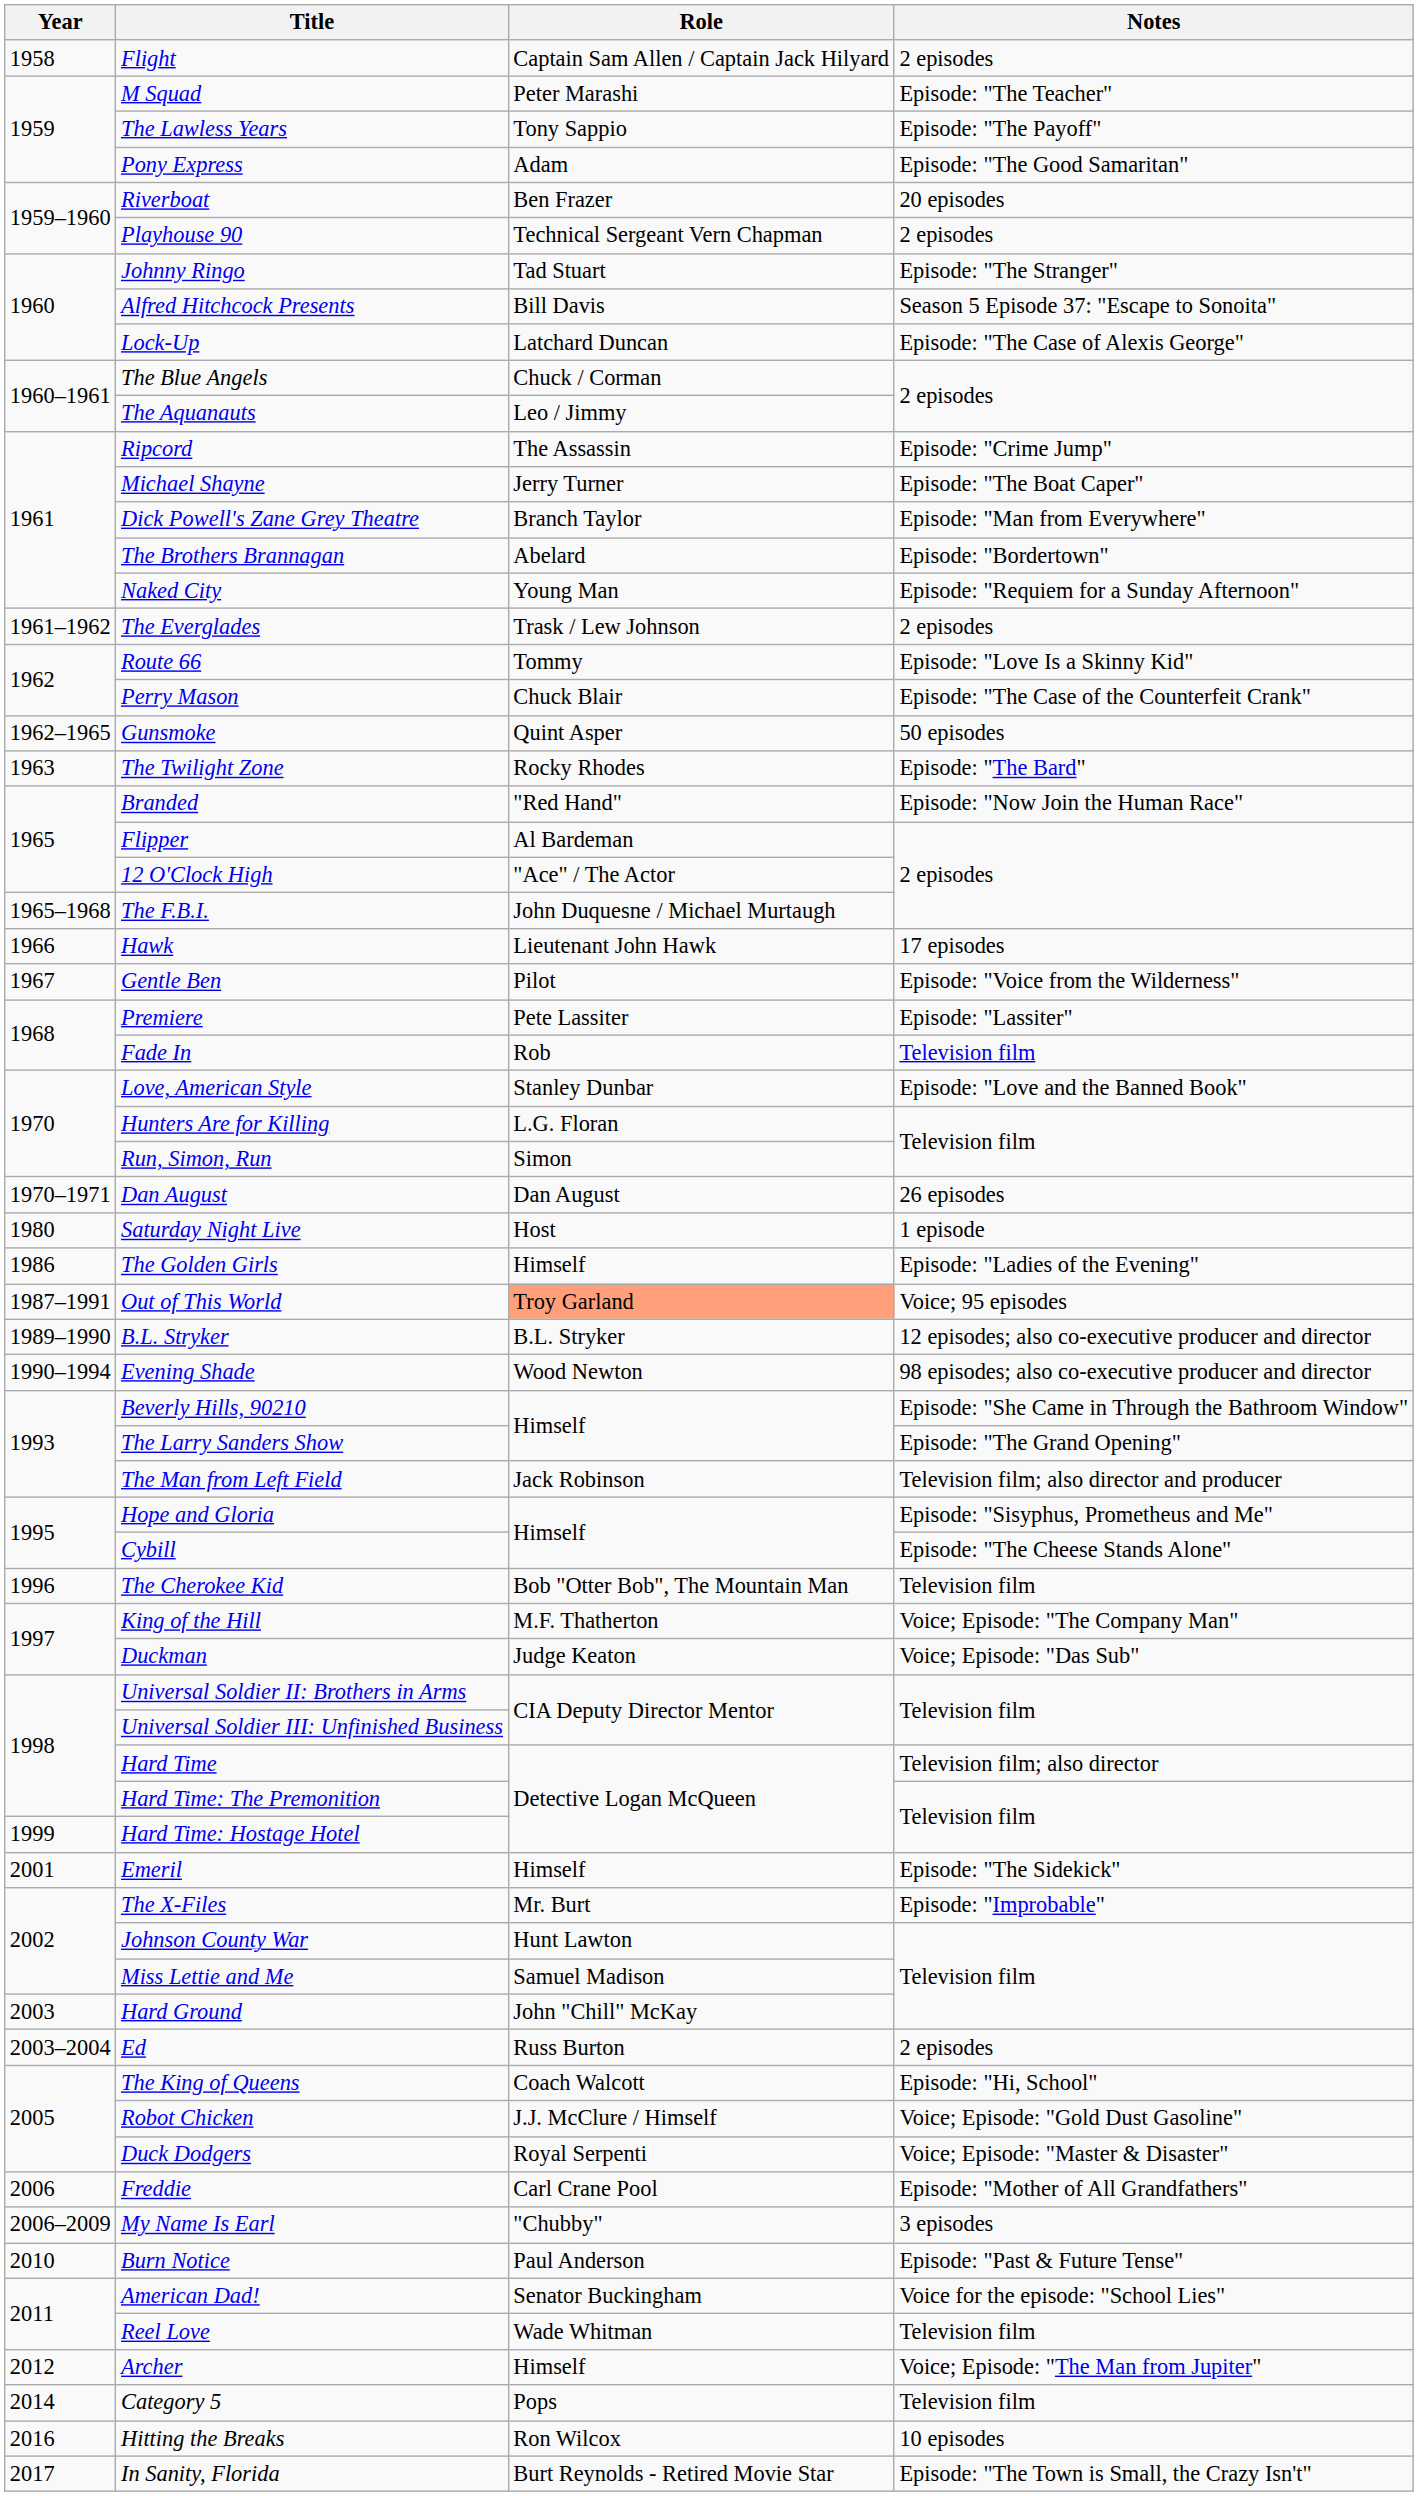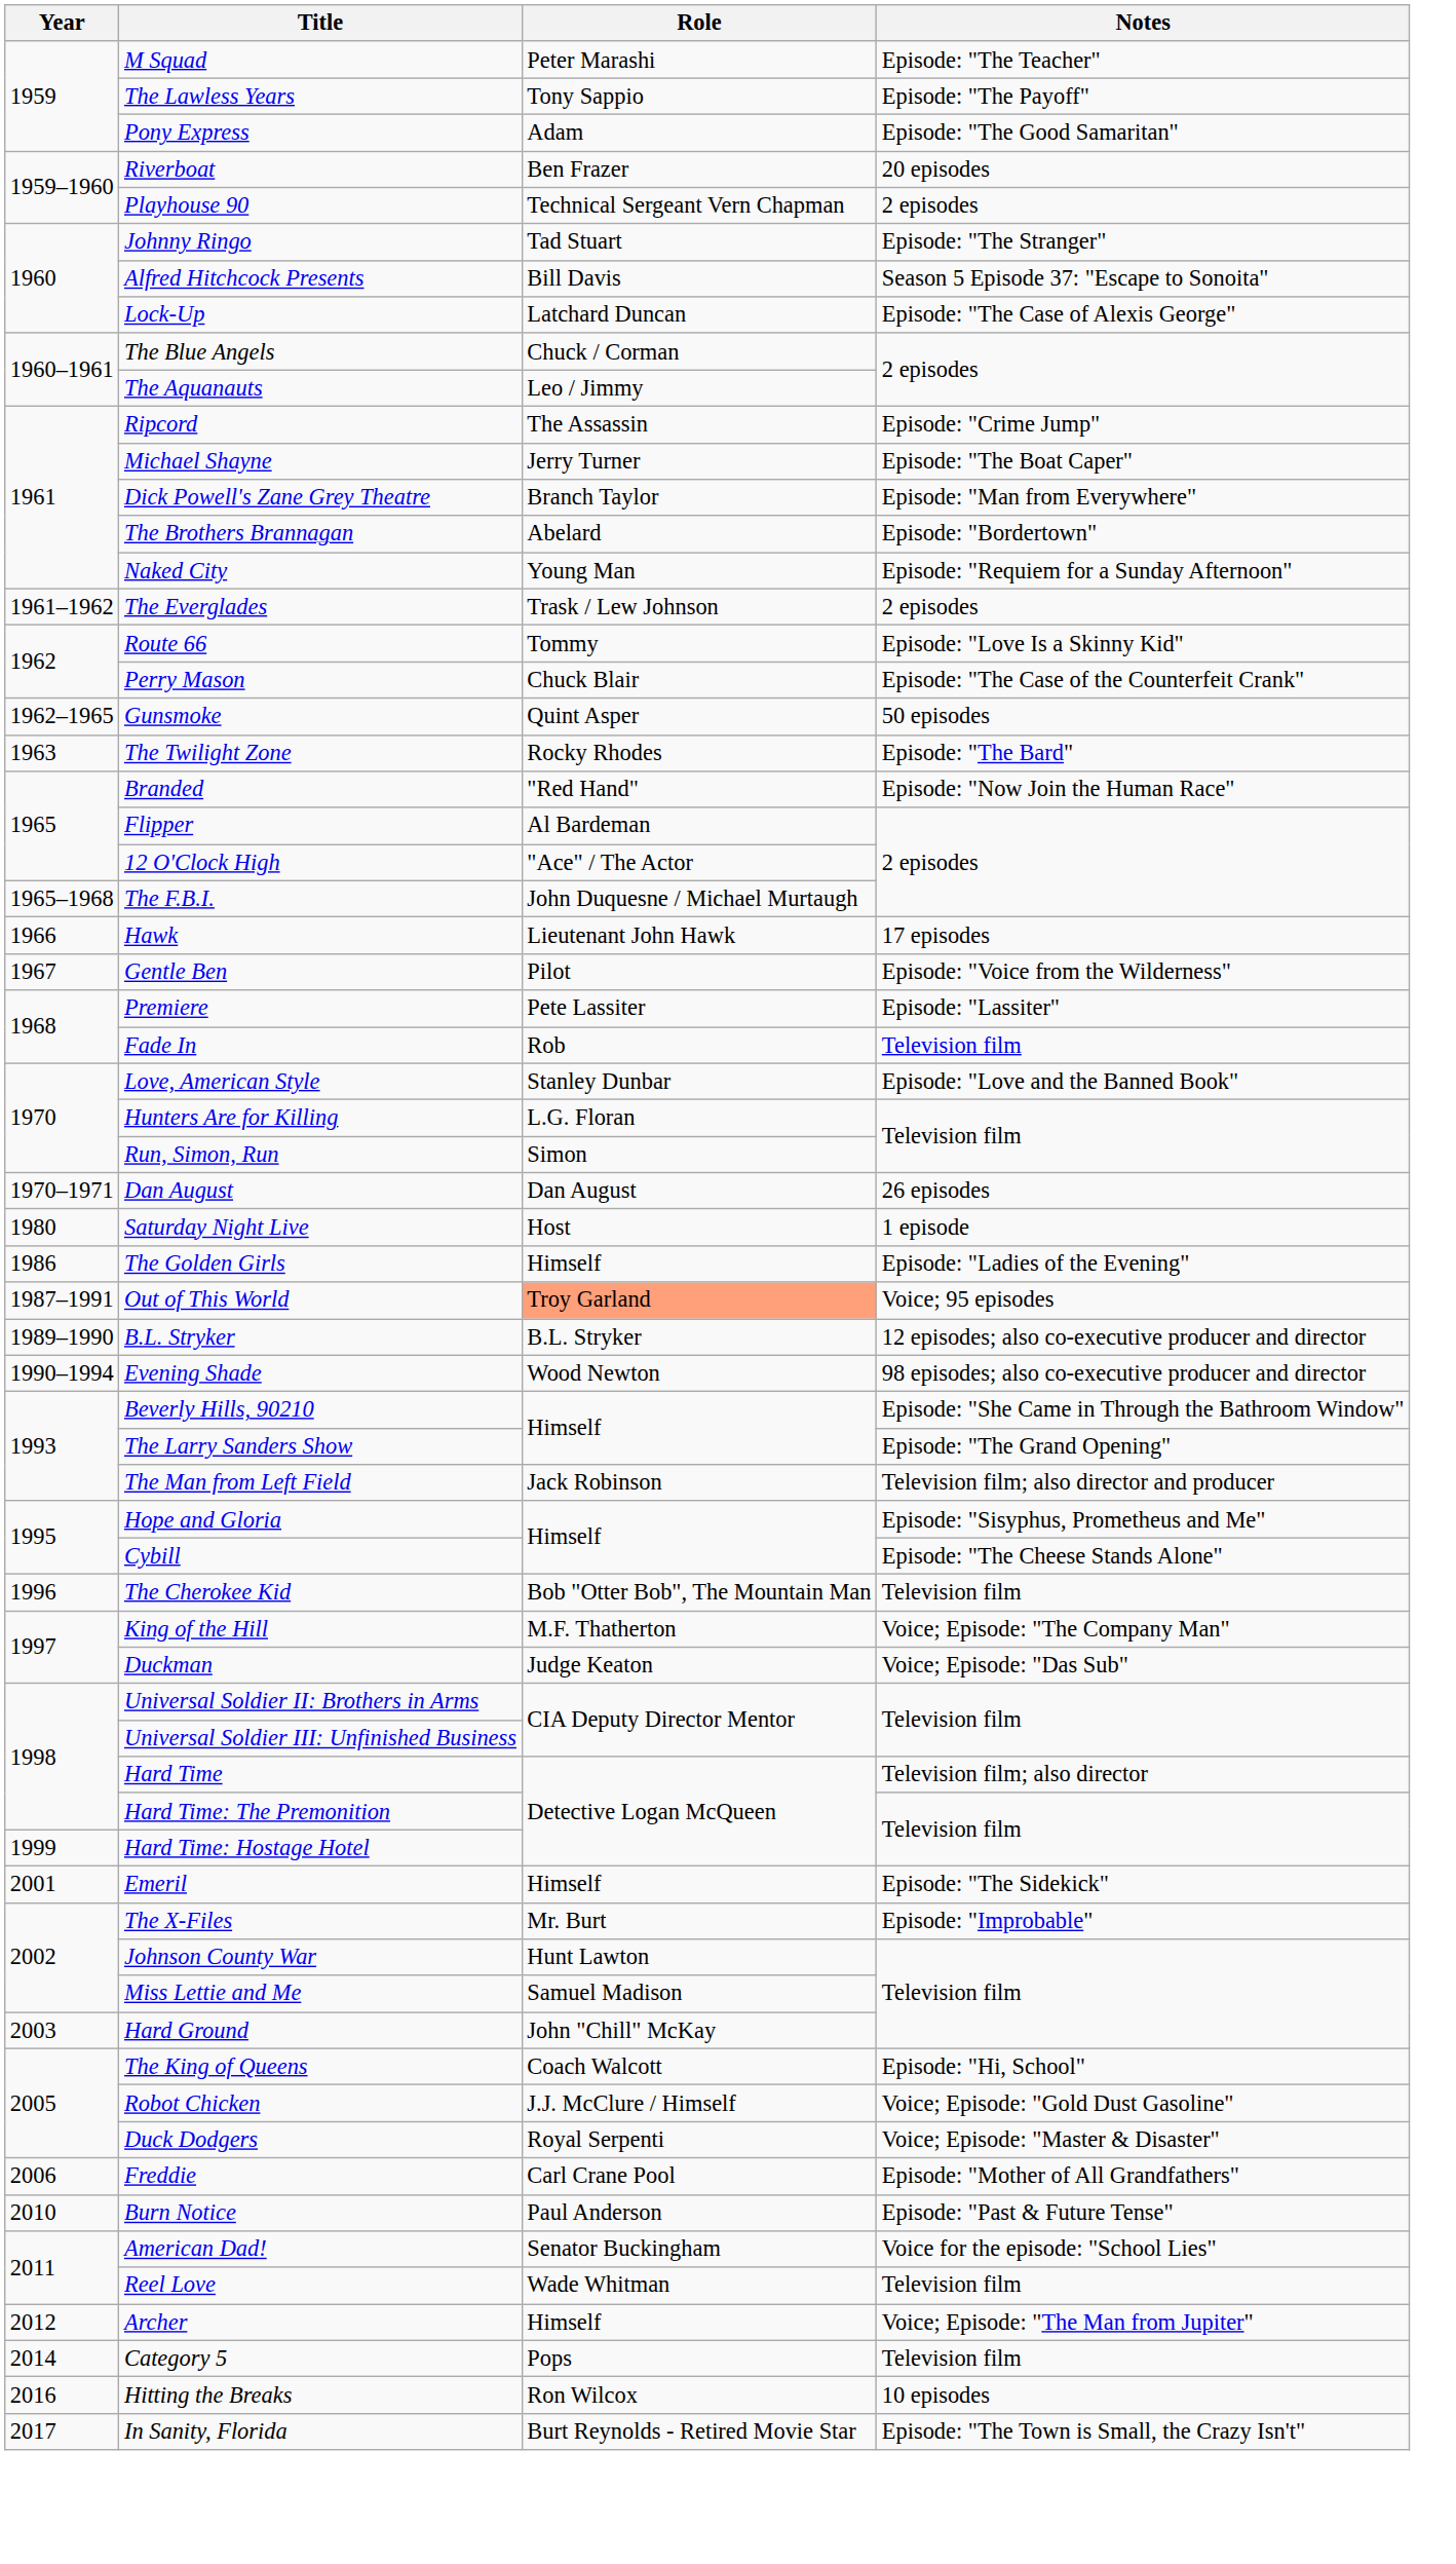- row: 1958 | Flight | Captain Sam Allen / Captain Jack Hilyard | 2 episodes
- row: 2003–2004 | Ed | Russ Burton | 2 episodes
- row: 2006–2009 | My Name Is Earl | "Chubby" | 3 episodes
